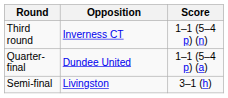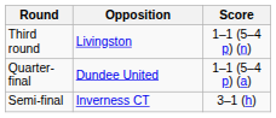Third round | Opposition: Inverness CT -> Livingston
Semi-final | Opposition: Livingston -> Inverness CT
